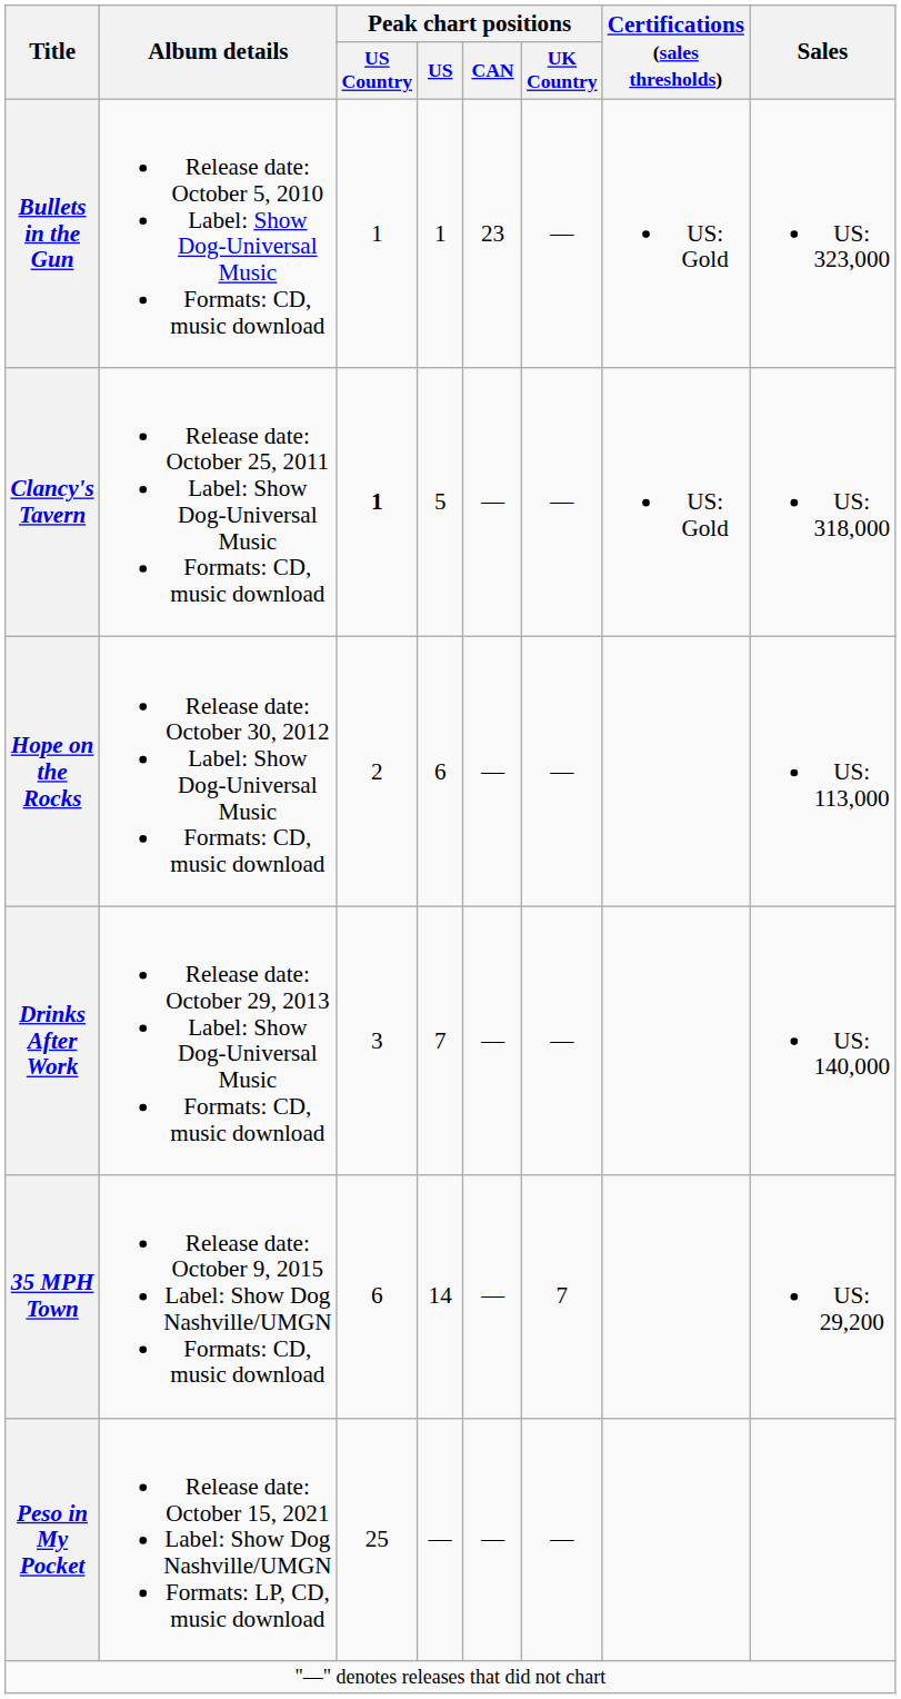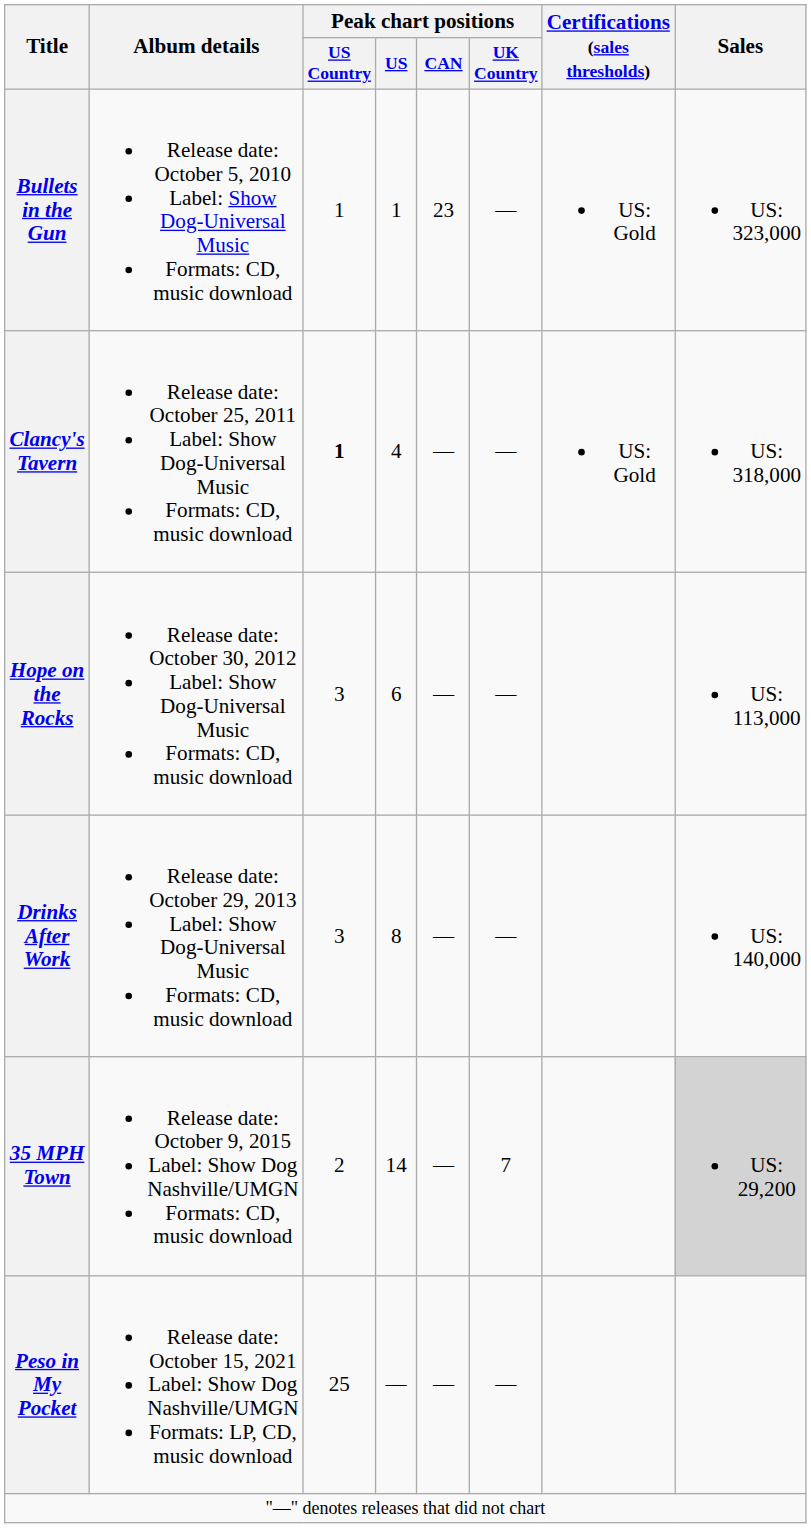Clancy's Tavern | Peak chart positions / US: 5 -> 4
Hope on the Rocks | Peak chart positions / US Country: 2 -> 3
Drinks After Work | Peak chart positions / US: 7 -> 8
35 MPH Town | Peak chart positions / US Country: 6 -> 2
35 MPH Town | Sales: no background -> lightgrey background
